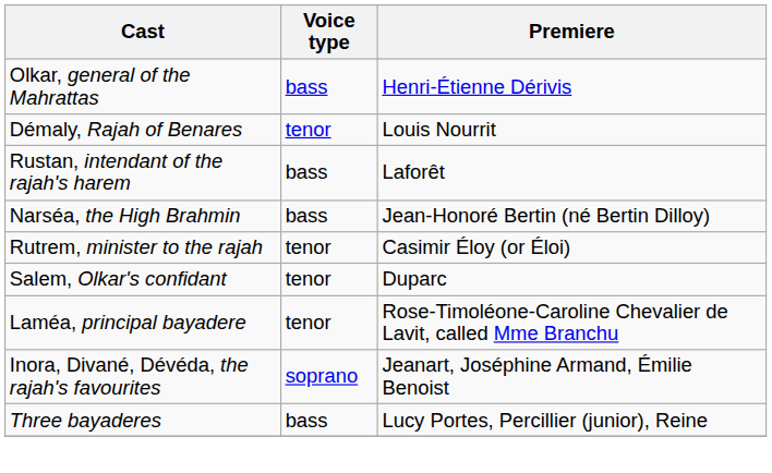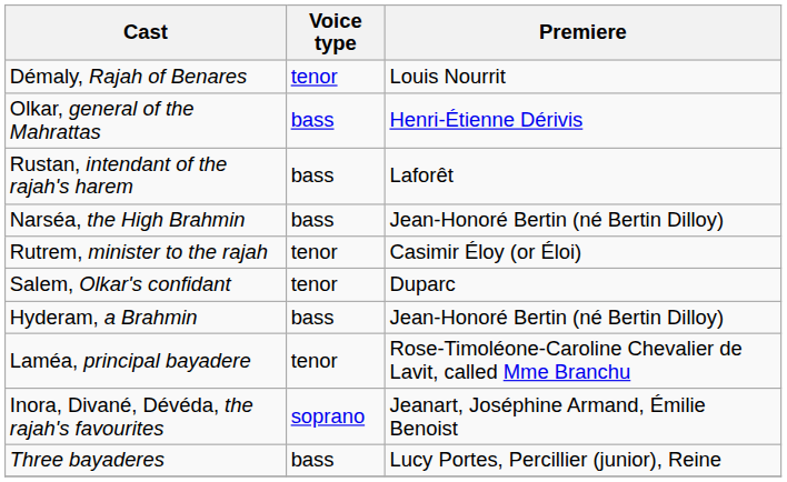rows swapped: Démaly, Rajah of Benares <-> Olkar, general of the Mahrattas
+ row: Hyderam, a Brahmin | bass | Jean-Honoré Bertin (né Bertin Dilloy)
